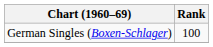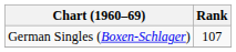German Singles (Boxen-Schlager) | Rank: 100 -> 107
